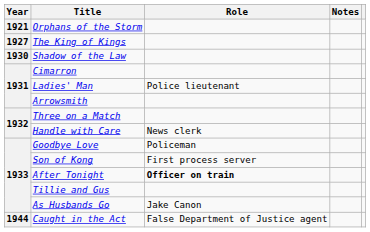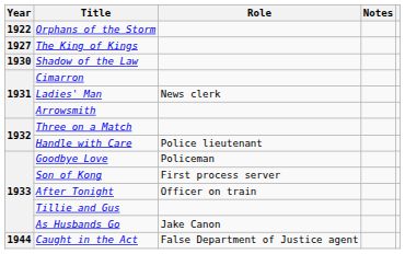Orphans of the Storm | Year: 1921 -> 1922
Ladies' Man | Role: Police lieutenant -> News clerk
Handle with Care | Role: News clerk -> Police lieutenant
After Tonight | Role: bold -> normal
